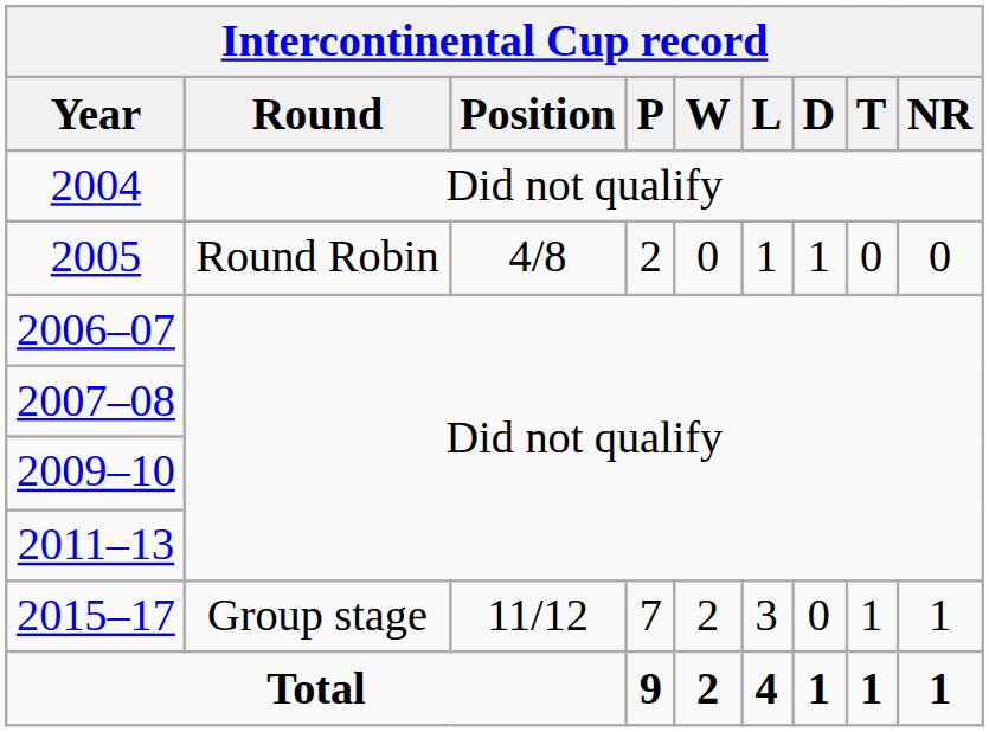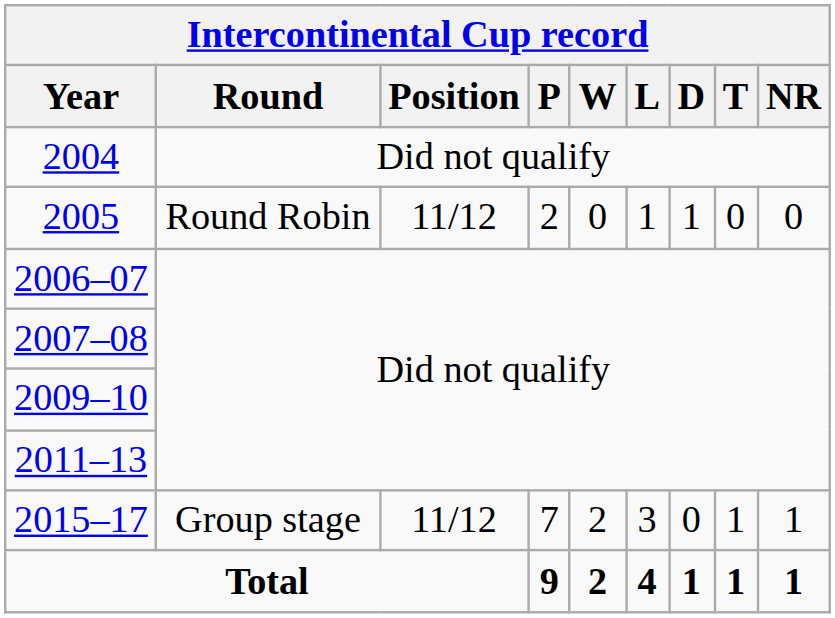2005 | Position: 4/8 -> 11/12
